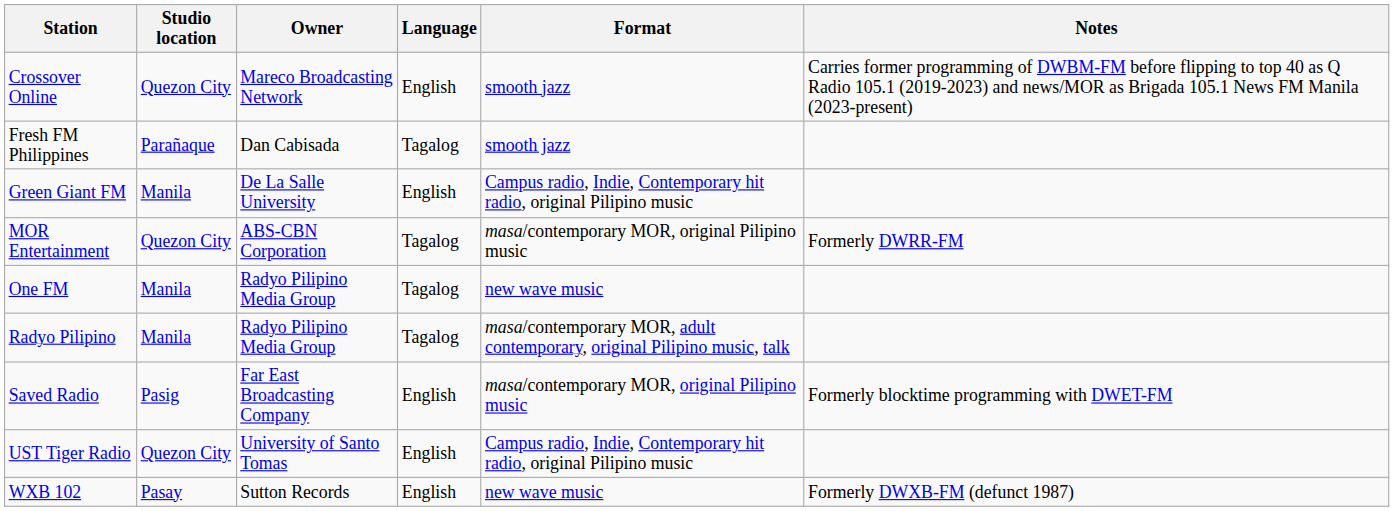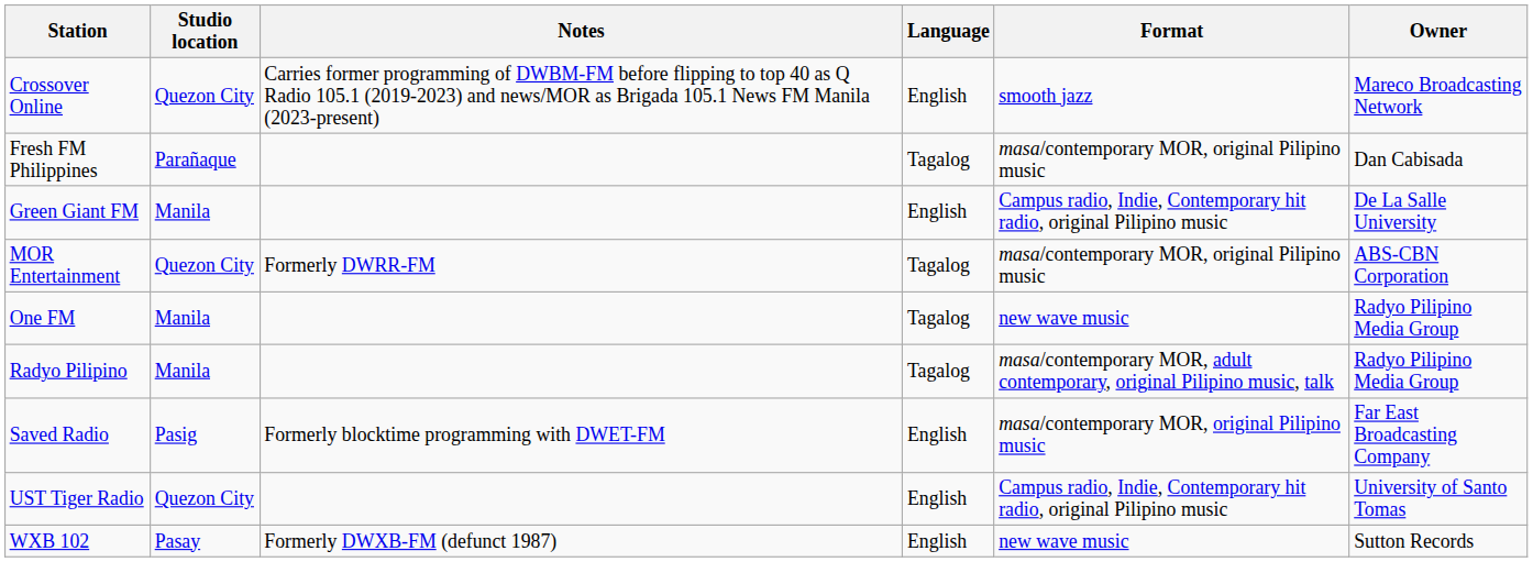columns swapped: Owner <-> Notes
Fresh FM Philippines | Format: smooth jazz -> masa/contemporary MOR, original Pilipino music
